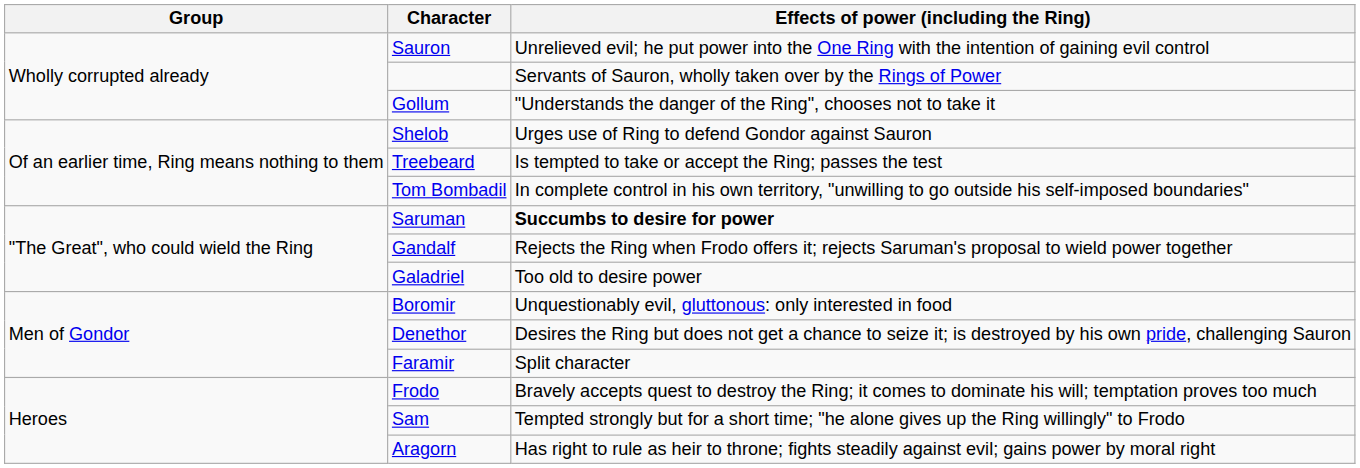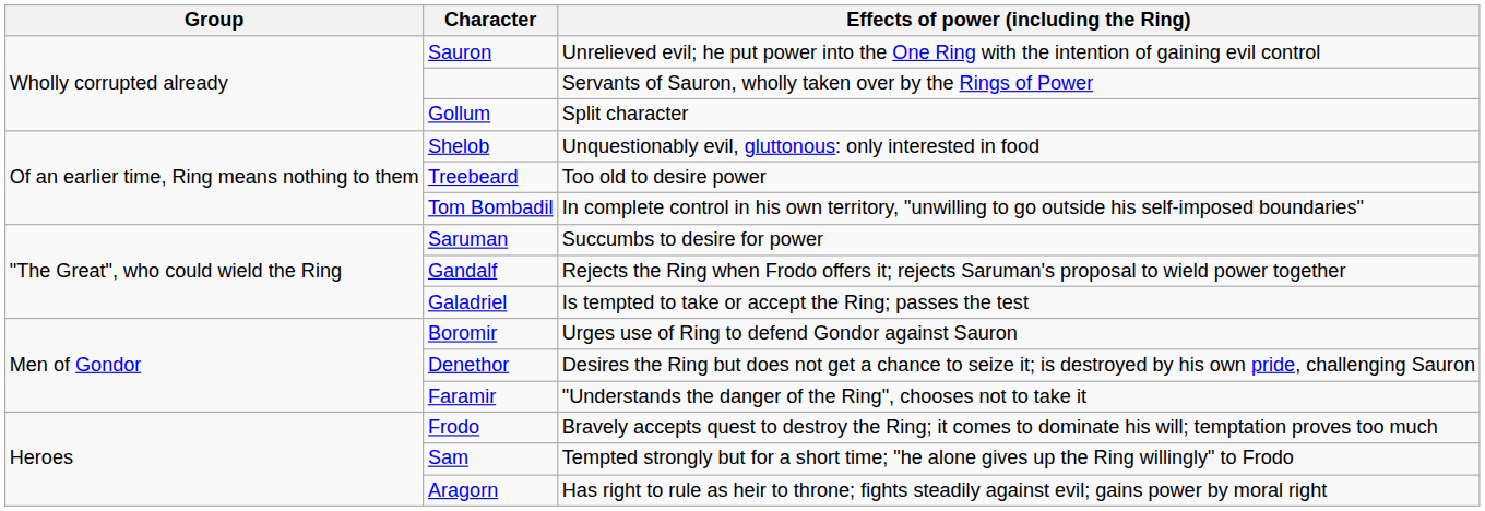Gollum | Effects of power (including the Ring): "Understands the danger of the Ring", chooses not to take it -> Split character
Shelob | Effects of power (including the Ring): Urges use of Ring to defend Gondor against Sauron -> Unquestionably evil, gluttonous: only interested in food
Treebeard | Effects of power (including the Ring): Is tempted to take or accept the Ring; passes the test -> Too old to desire power
Saruman | Effects of power (including the Ring): bold -> normal
Galadriel | Effects of power (including the Ring): Too old to desire power -> Is tempted to take or accept the Ring; passes the test
Boromir | Effects of power (including the Ring): Unquestionably evil, gluttonous: only interested in food -> Urges use of Ring to defend Gondor against Sauron
Faramir | Effects of power (including the Ring): Split character -> "Understands the danger of the Ring", chooses not to take it
